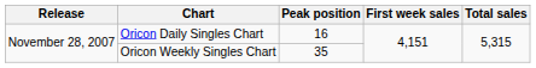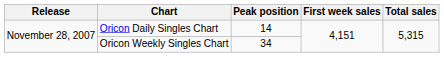Oricon Daily Singles Chart | Peak position: 16 -> 14
Oricon Weekly Singles Chart | Peak position: 35 -> 34
